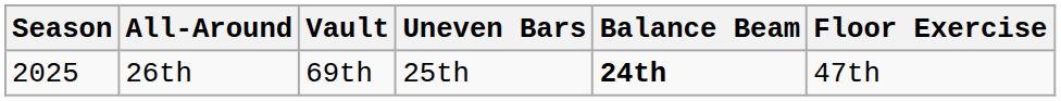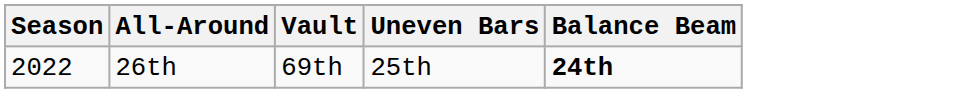- column: Floor Exercise | 47th
26th | Season: 2025 -> 2022
